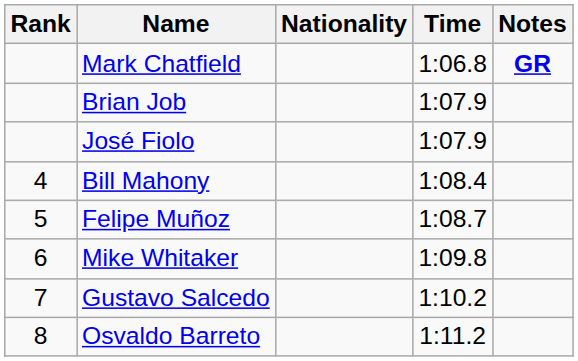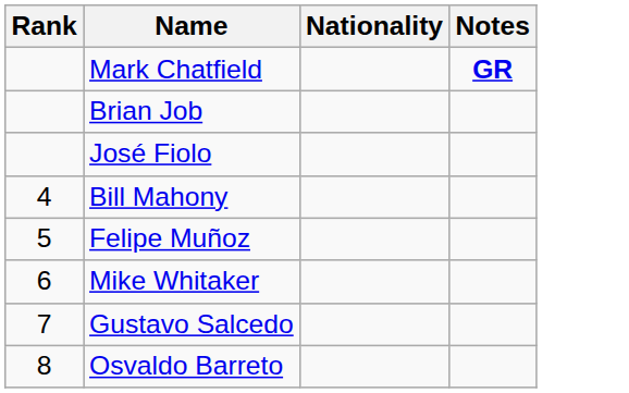- column: Time | 1:06.8 | 1:07.9 | 1:07.9 | 1:08.4 | 1:08.7 | 1:09.8 | 1:10.2 | 1:11.2
